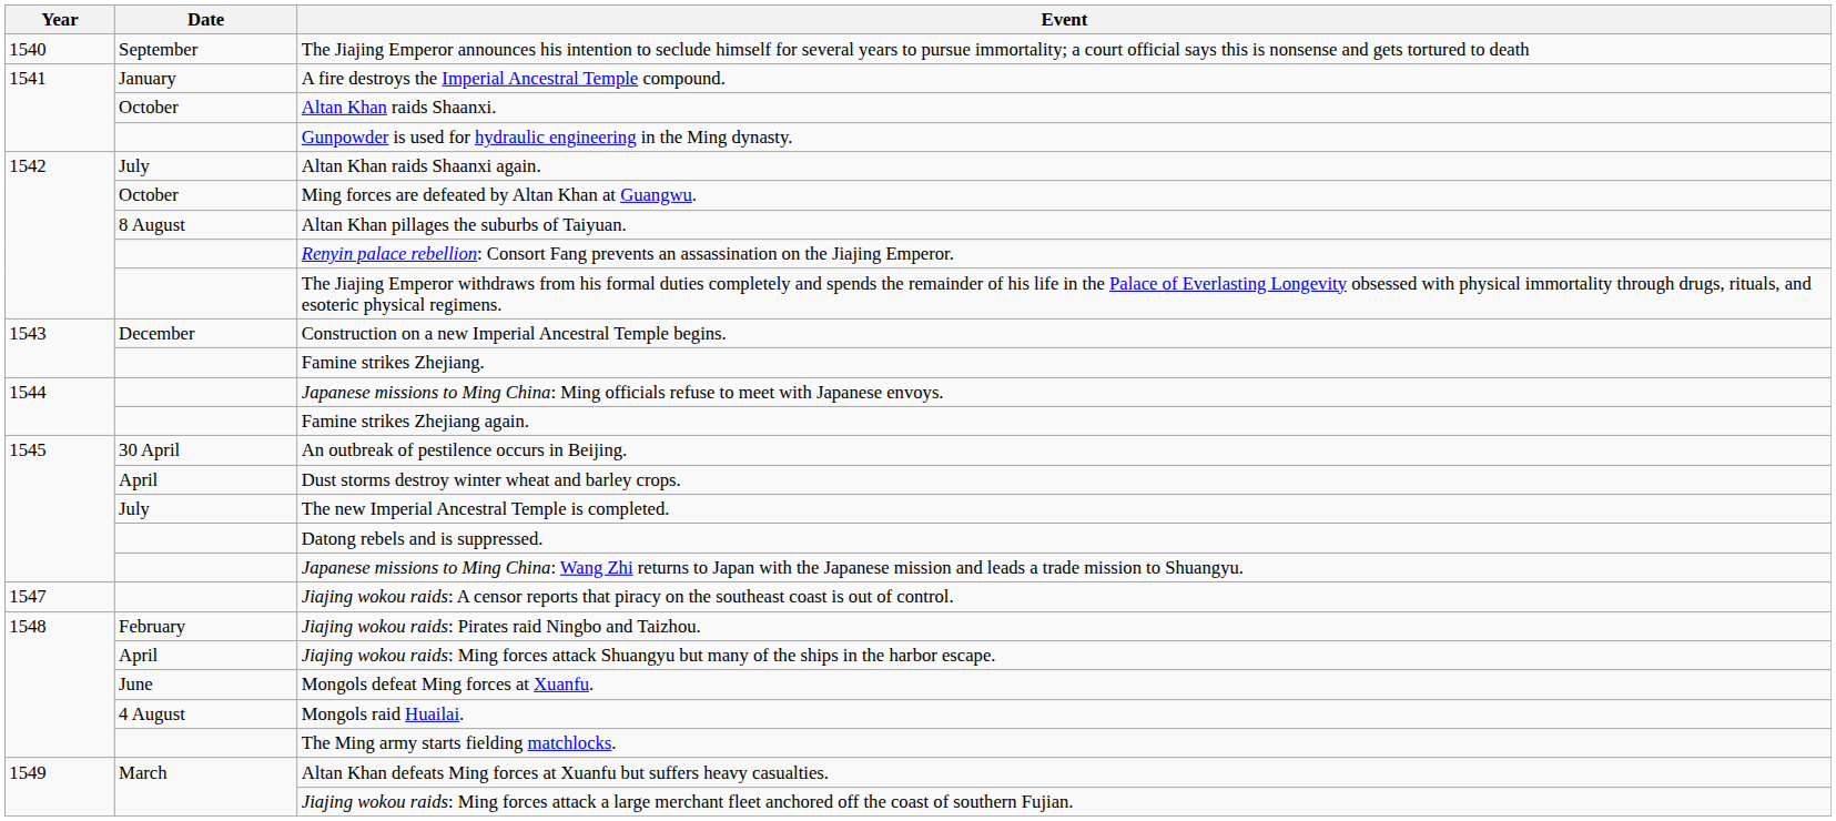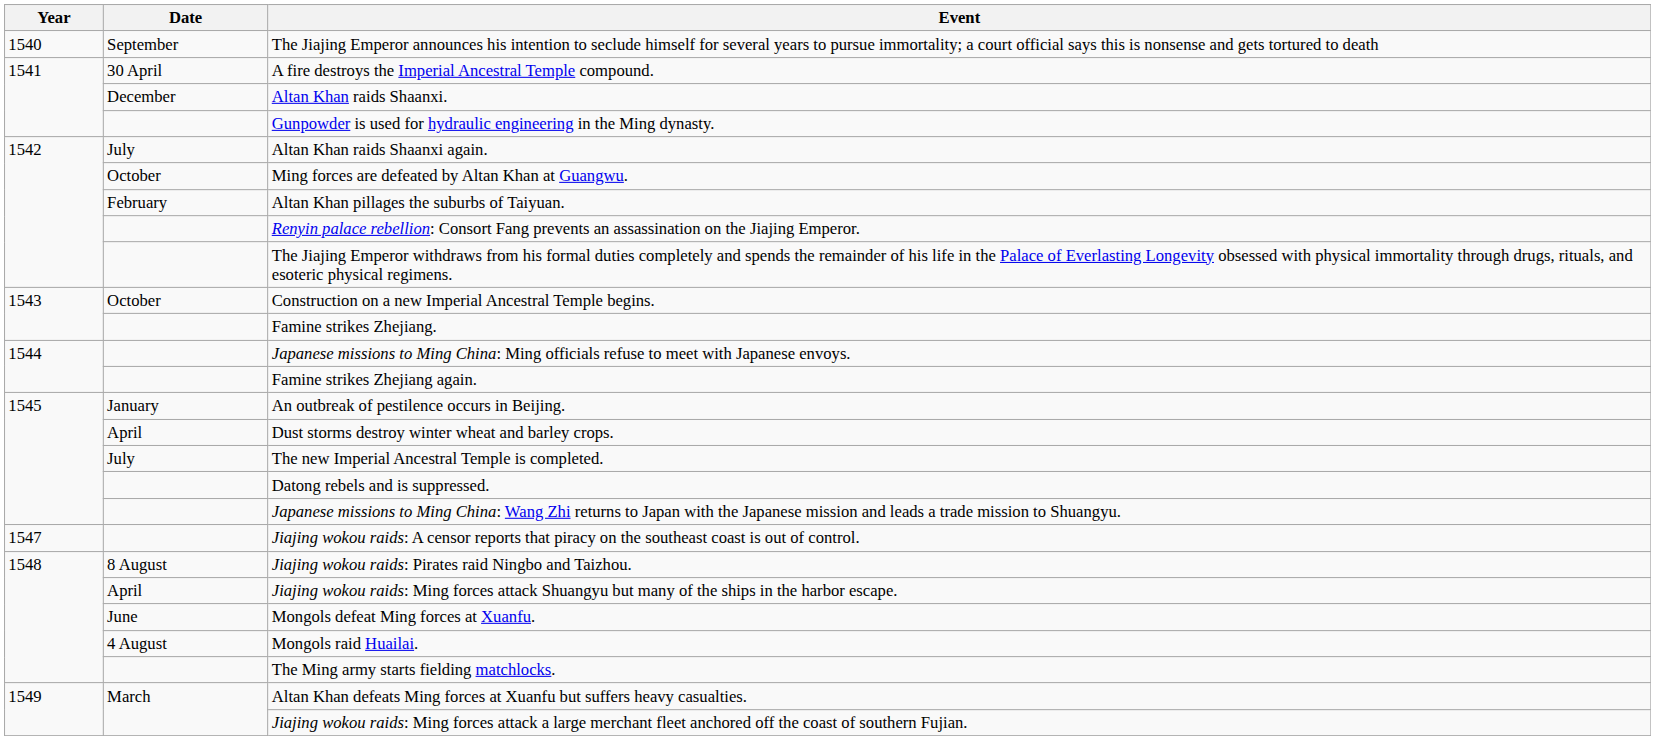A fire destroys the Imperial Ancestral Temple compound. | Date: January -> 30 April
Altan Khan raids Shaanxi. | Date: October -> December
Altan Khan pillages the suburbs of Taiyuan. | Date: 8 August -> February
Construction on a new Imperial Ancestral Temple begins. | Date: December -> October
An outbreak of pestilence occurs in Beijing. | Date: 30 April -> January
Jiajing wokou raids: Pirates raid Ningbo and Taizhou. | Date: February -> 8 August
